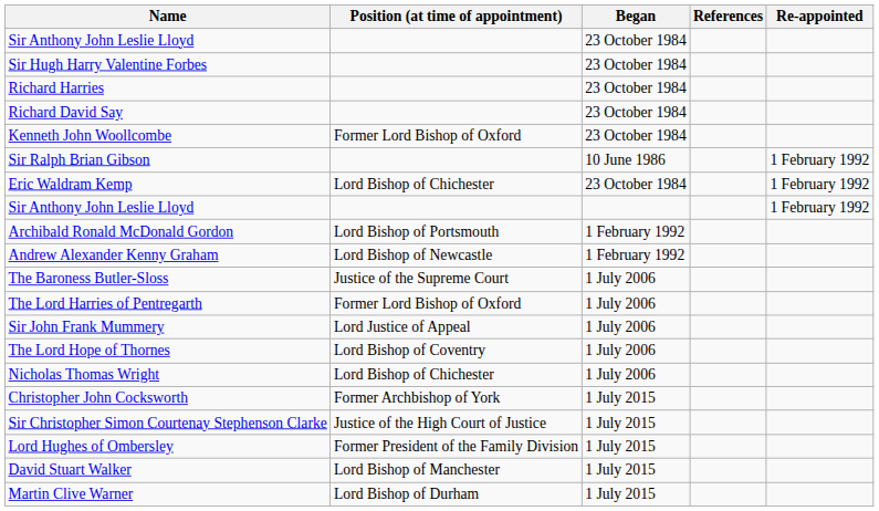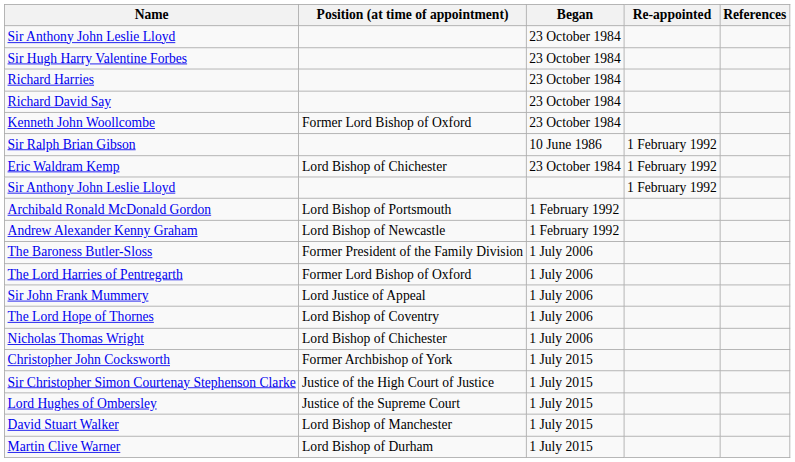columns swapped: Re-appointed <-> References
The Baroness Butler-Sloss | Position (at time of appointment): Justice of the Supreme Court -> Former President of the Family Division
Lord Hughes of Ombersley | Position (at time of appointment): Former President of the Family Division -> Justice of the Supreme Court
